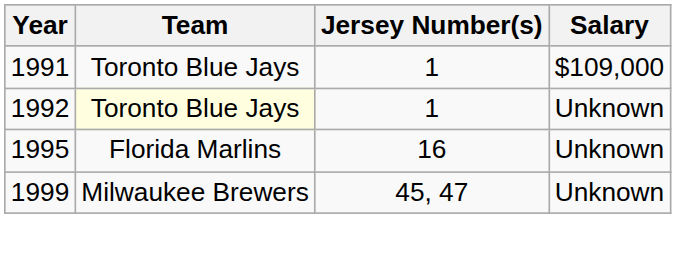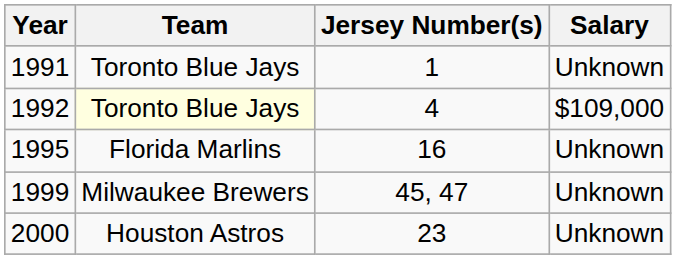1991 | Salary: $109,000 -> Unknown
1992 | Jersey Number(s): 1 -> 4
1992 | Salary: Unknown -> $109,000
+ row: 2000 | Houston Astros | 23 | Unknown
